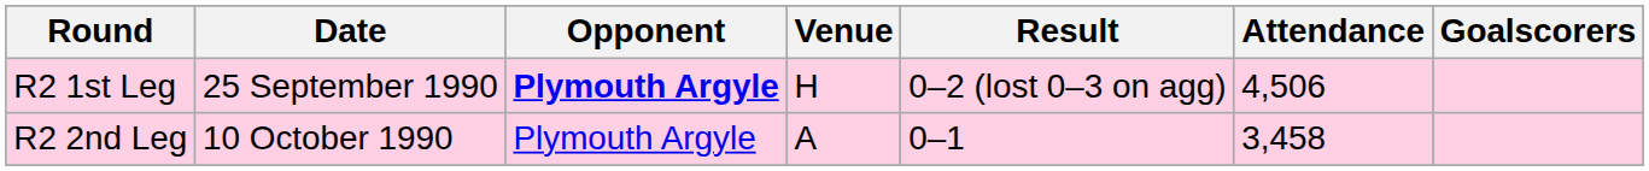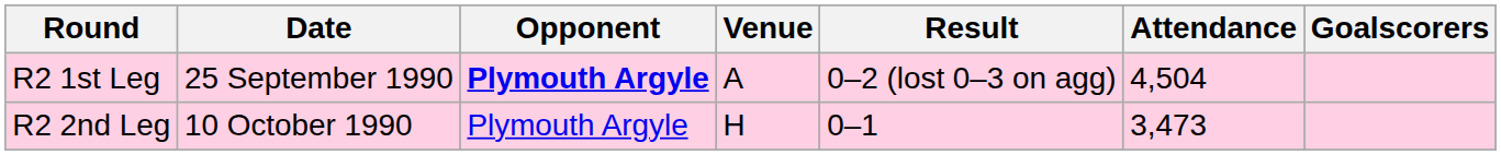R2 1st Leg | Venue: H -> A
R2 1st Leg | Attendance: 4,506 -> 4,504
R2 2nd Leg | Venue: A -> H
R2 2nd Leg | Attendance: 3,458 -> 3,473
